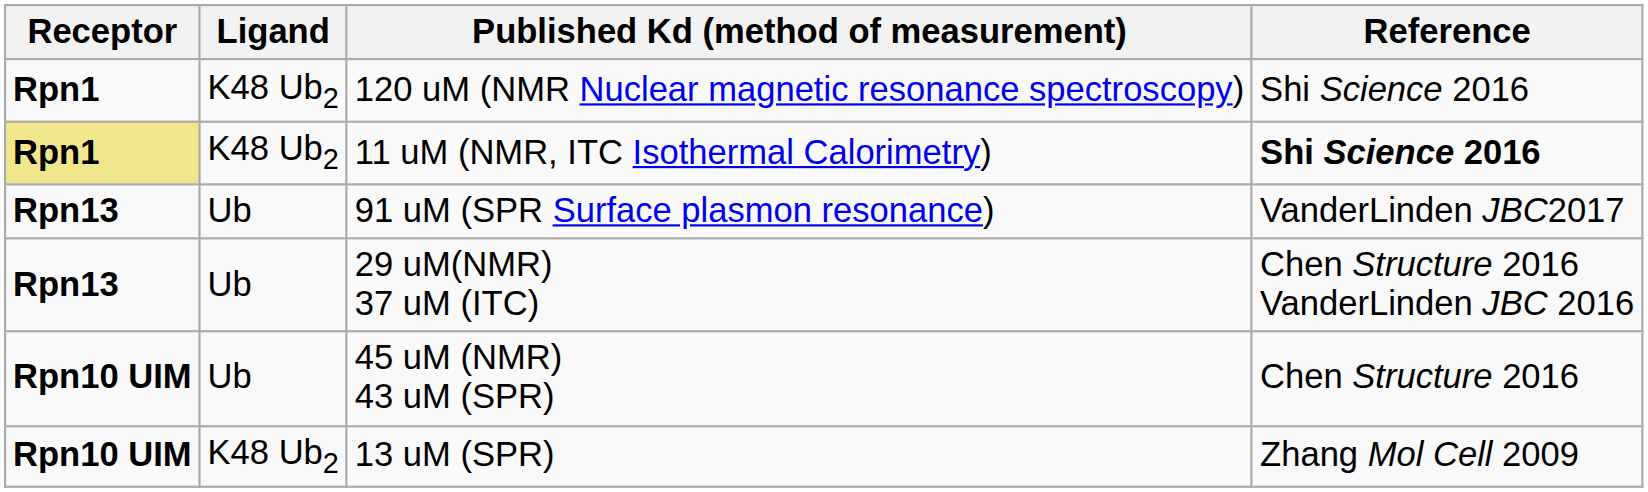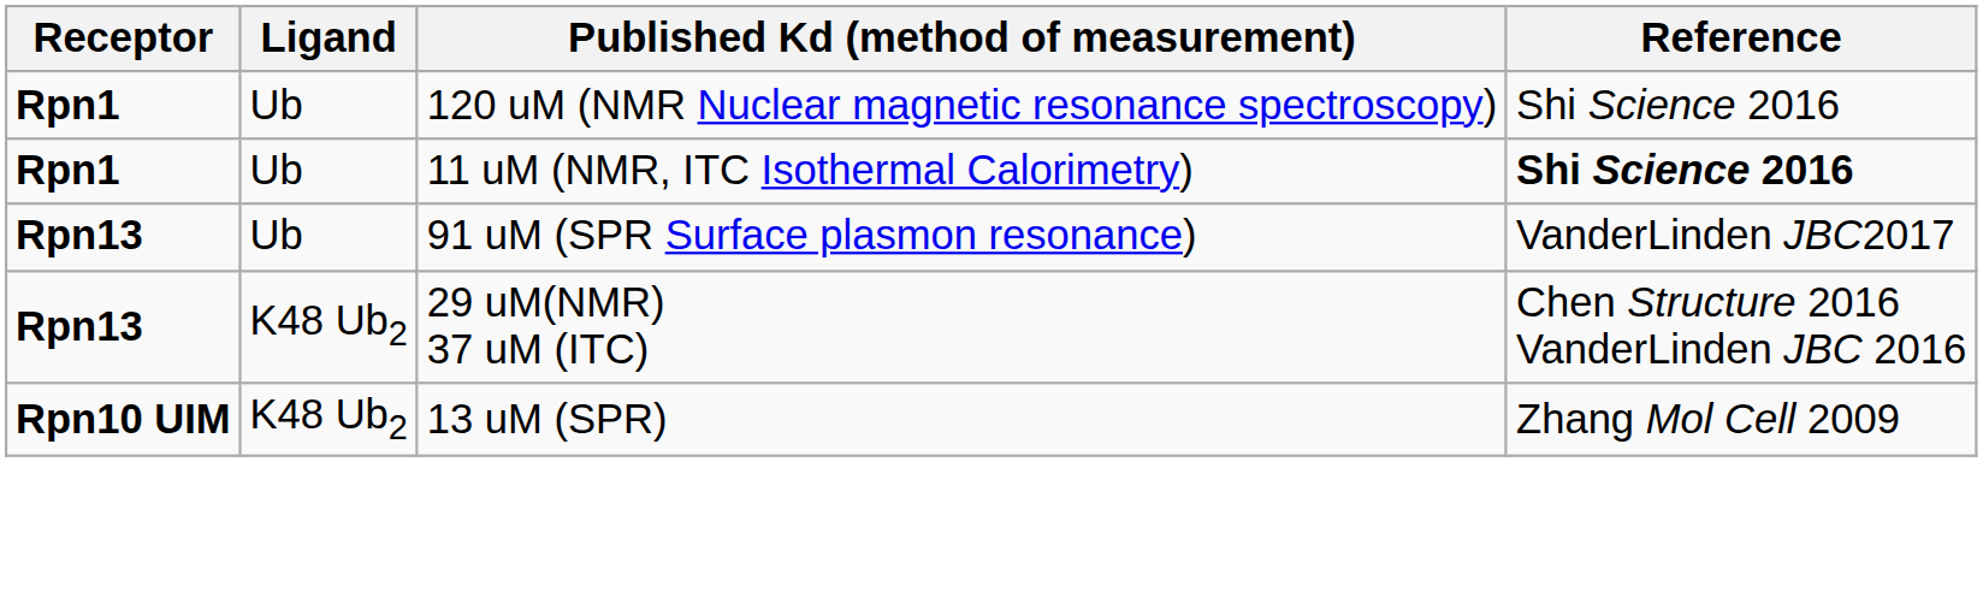120 uM (NMR Nuclear magnetic resonance spectroscopy) | Ligand: K48 Ub2 -> Ub
11 uM (NMR, ITC Isothermal Calorimetry) | Receptor: khaki background -> no background
11 uM (NMR, ITC Isothermal Calorimetry) | Ligand: K48 Ub2 -> Ub
29 uM(NMR) 37 uM (ITC) | Ligand: Ub -> K48 Ub2
- row: Rpn10 UIM | Ub | 45 uM (NMR) 43 uM (SPR) | Chen Structure 2016
